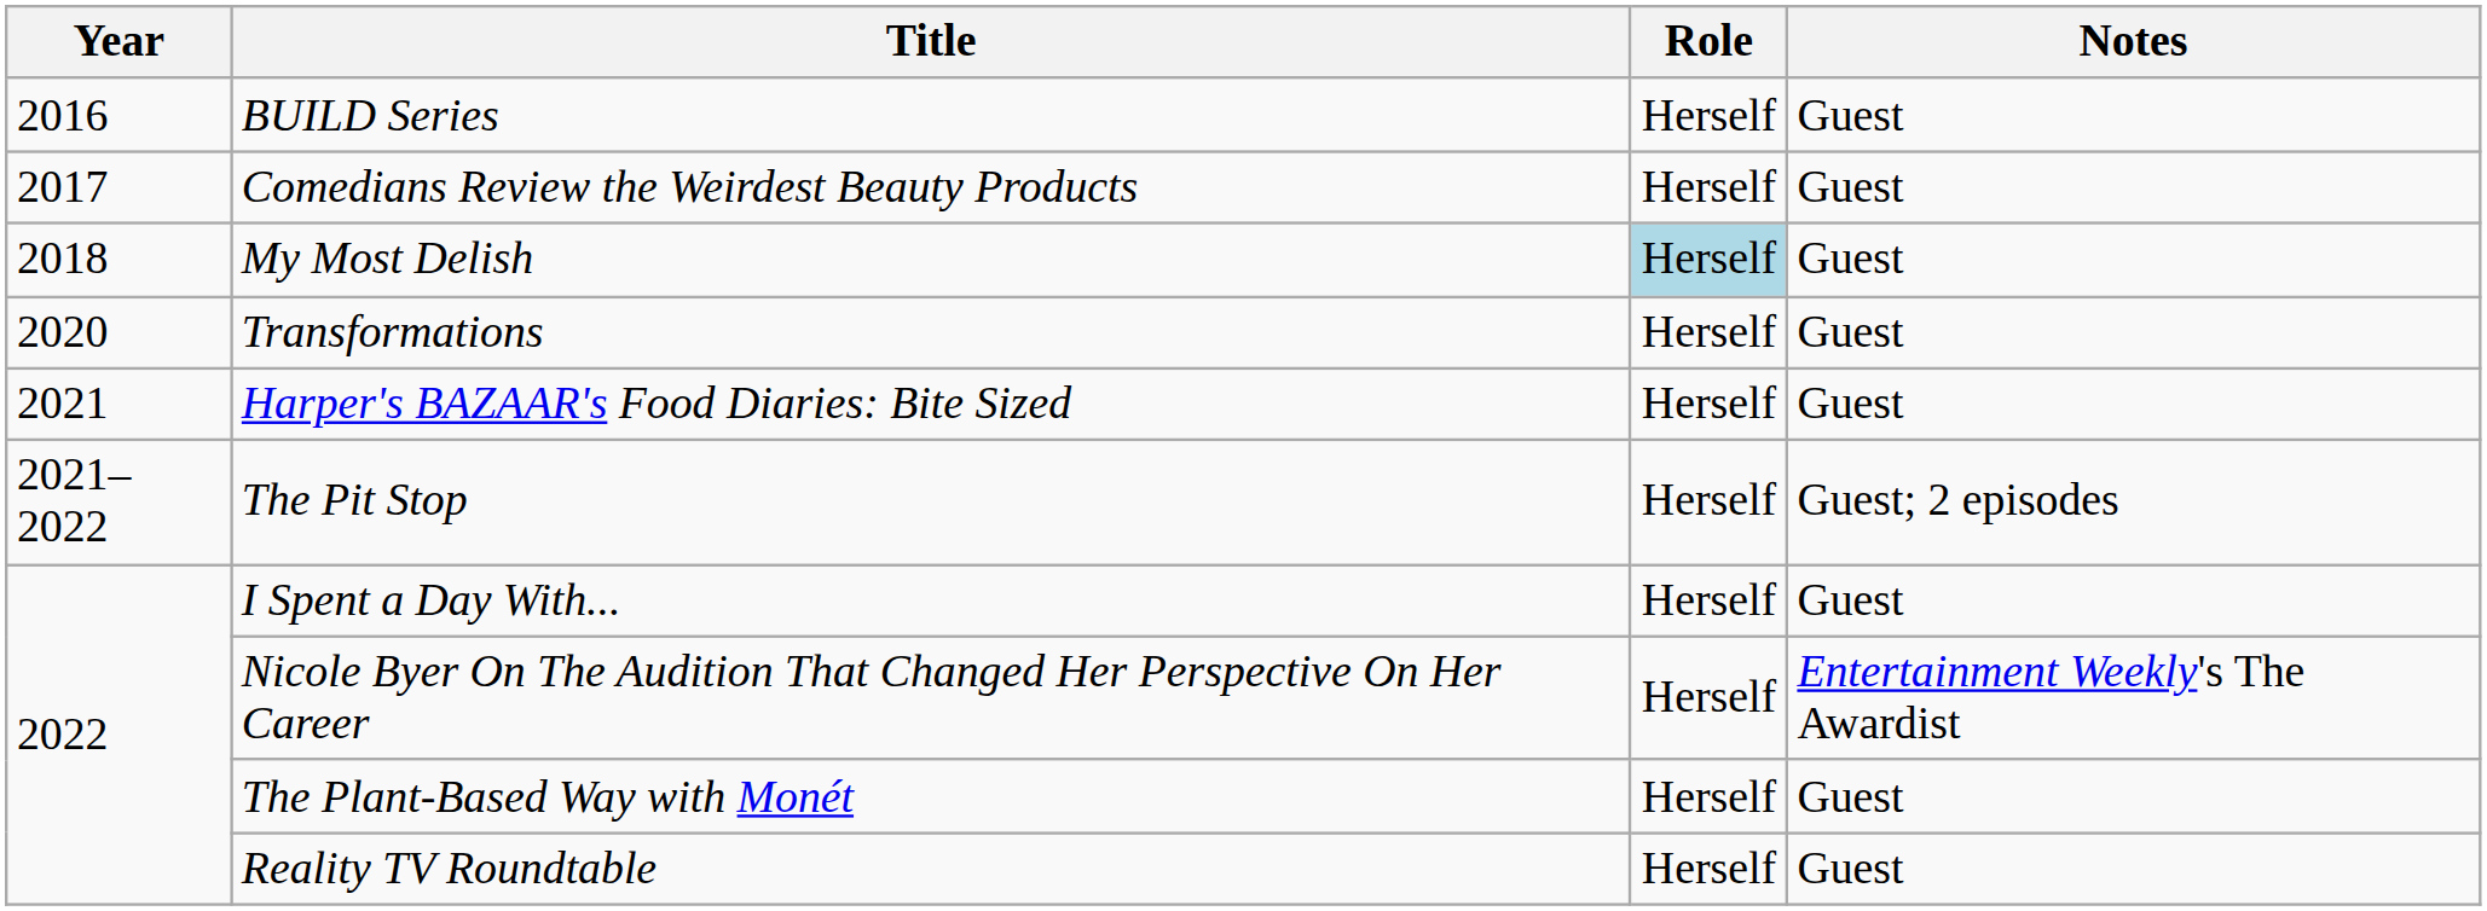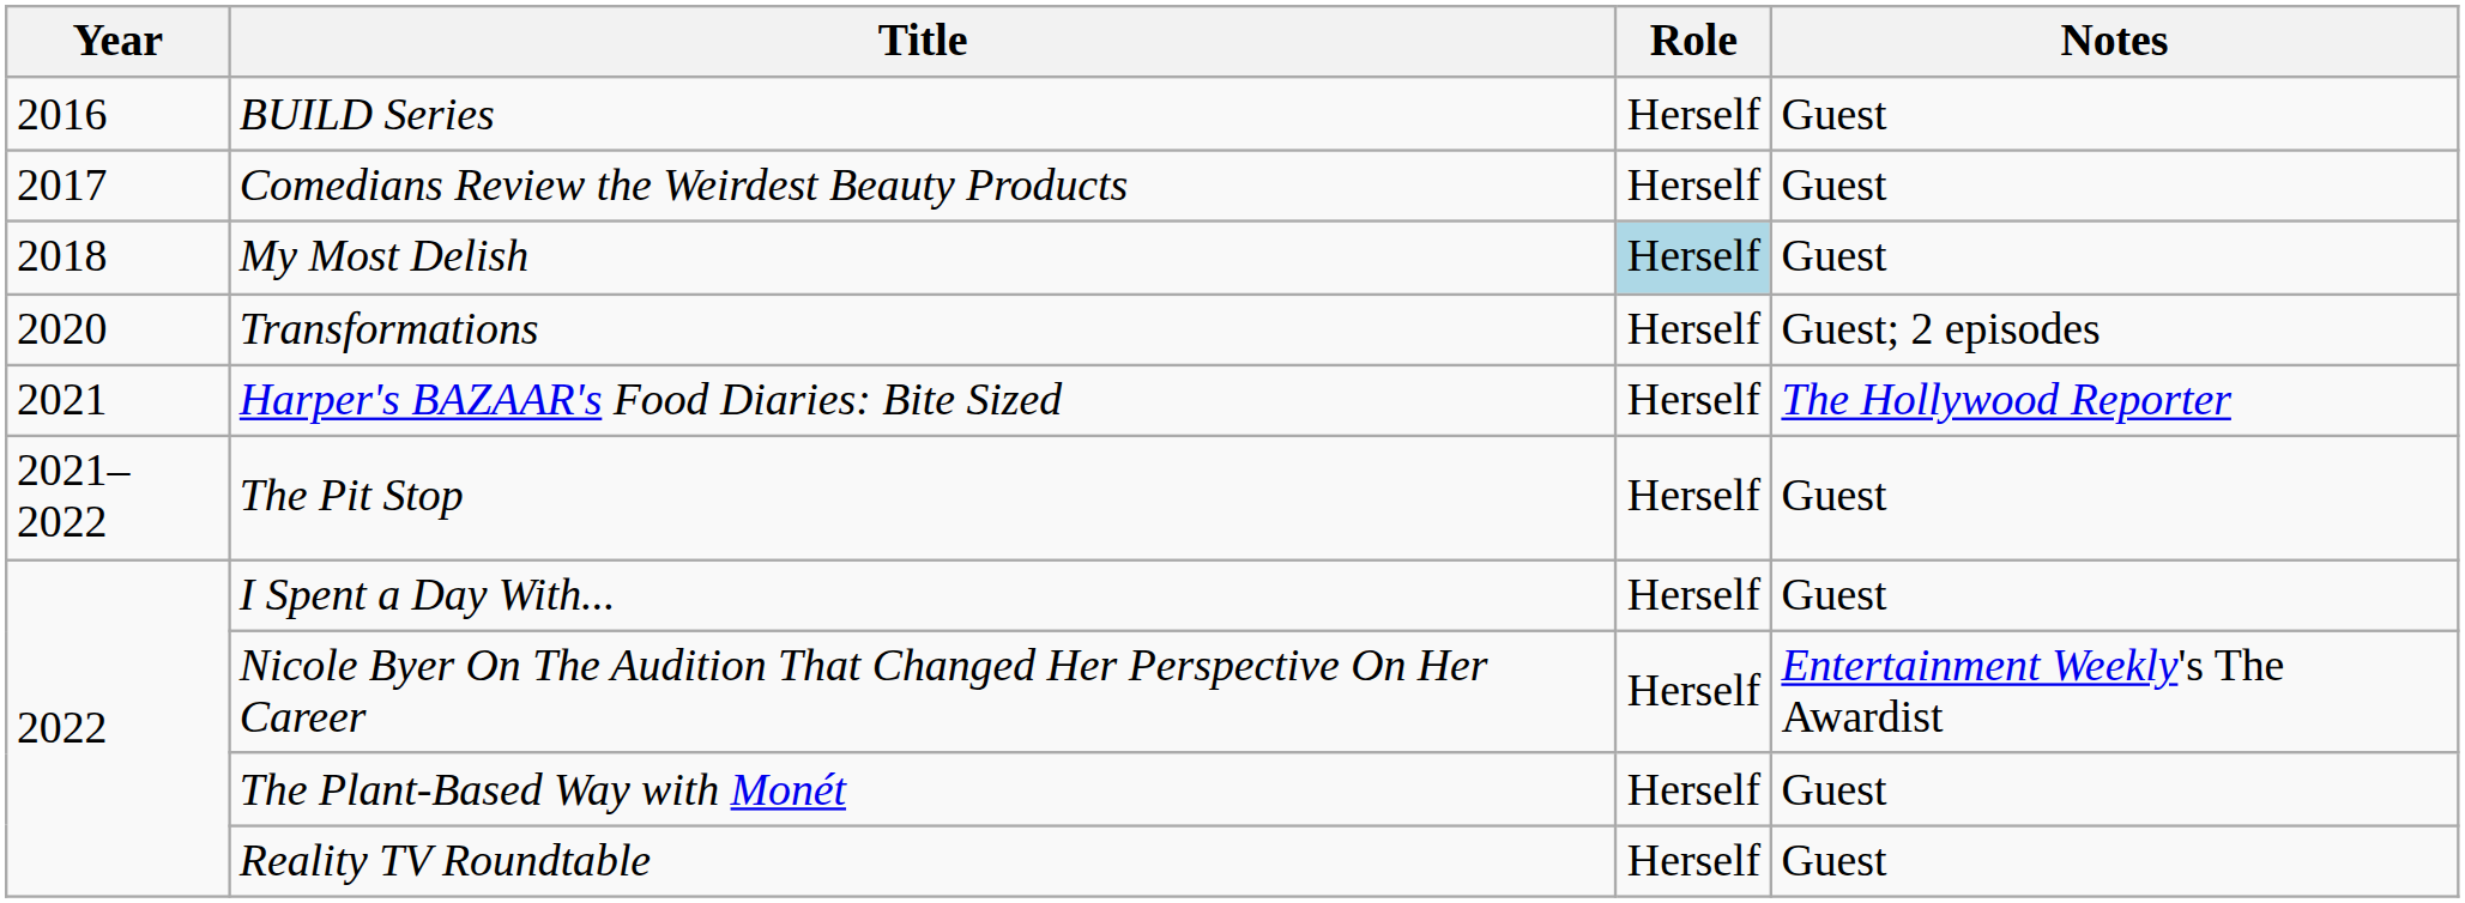Transformations | Notes: Guest -> Guest; 2 episodes
Harper's BAZAAR's Food Diaries: Bite Sized | Notes: Guest -> The Hollywood Reporter
The Pit Stop | Notes: Guest; 2 episodes -> Guest
